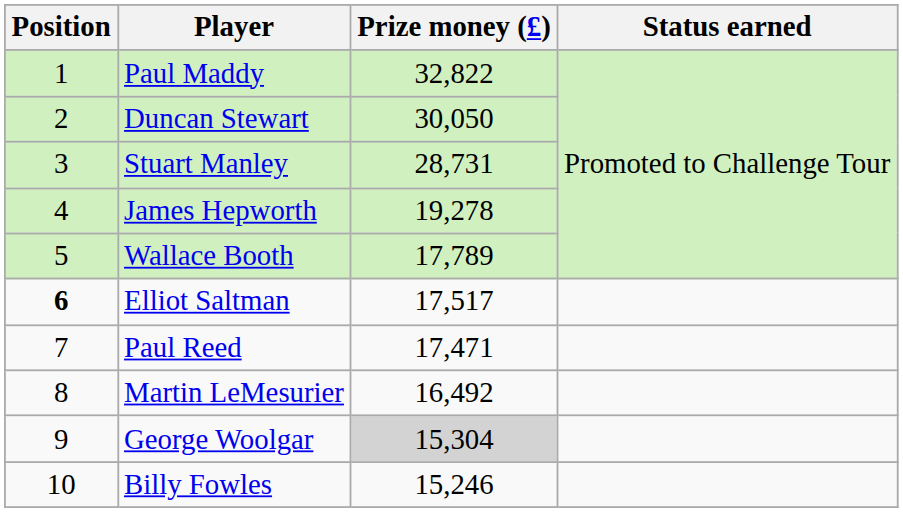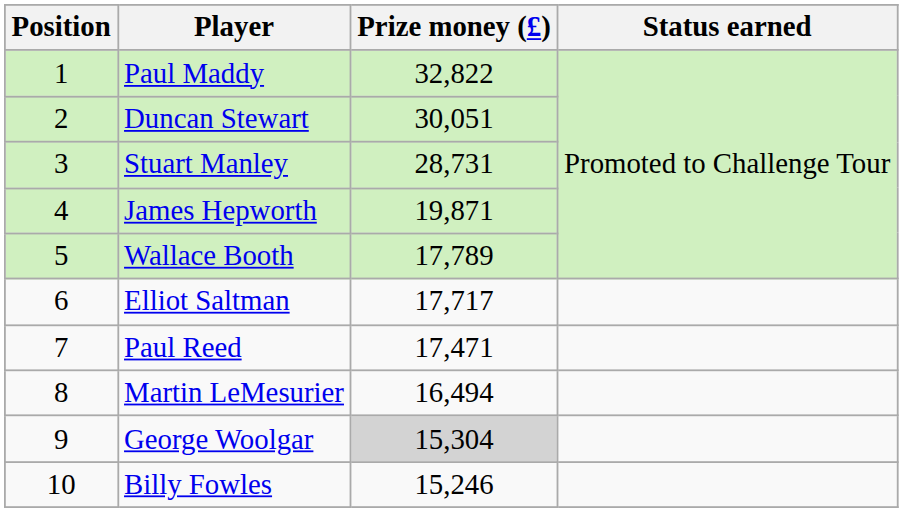Duncan Stewart | Prize money (£): 30,050 -> 30,051
James Hepworth | Prize money (£): 19,278 -> 19,871
Elliot Saltman | Position: bold -> normal
Elliot Saltman | Prize money (£): 17,517 -> 17,717
Martin LeMesurier | Prize money (£): 16,492 -> 16,494
